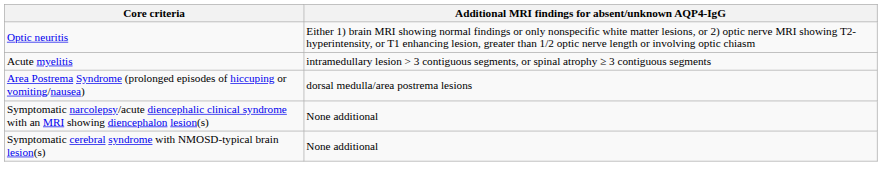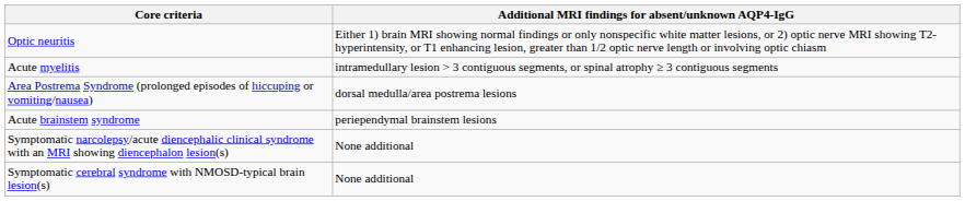+ row: Acute brainstem syndrome | periependymal brainstem lesions
